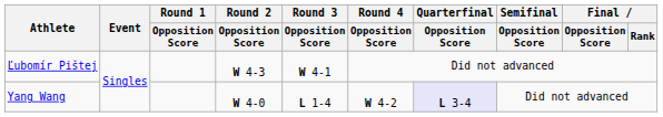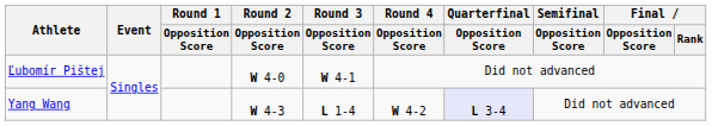Ľubomír Pištej | Round 2 / Opposition Score: W 4-3 -> W 4-0
Yang Wang | Round 2 / Opposition Score: W 4-0 -> W 4-3
